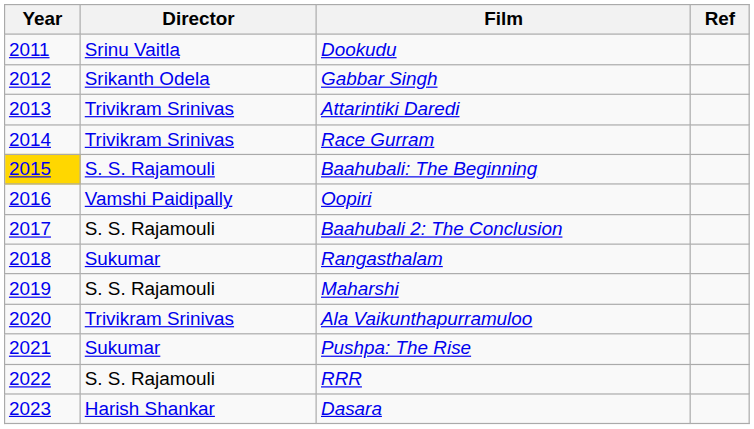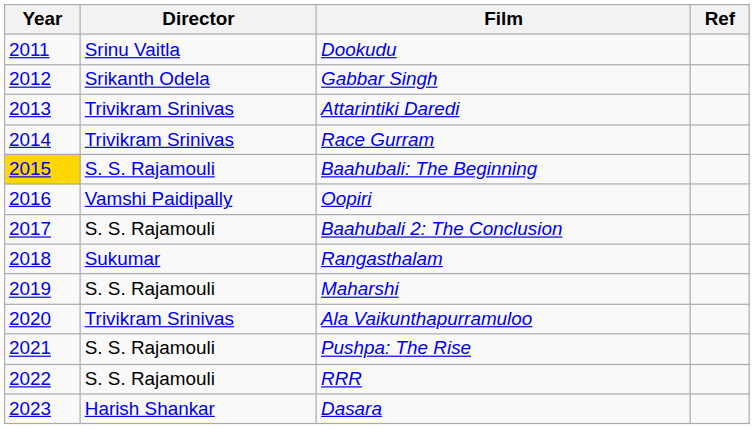Pushpa: The Rise | Director: Sukumar -> S. S. Rajamouli
